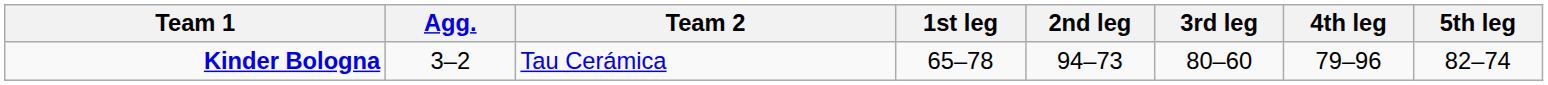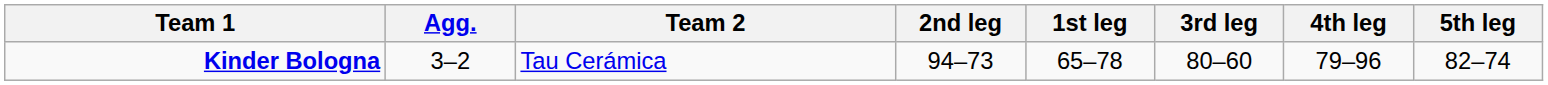columns swapped: 1st leg <-> 2nd leg
